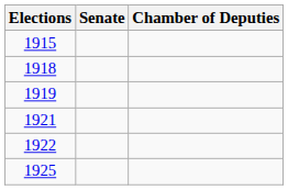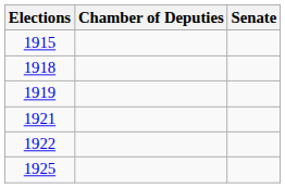columns swapped: Chamber of Deputies <-> Senate
